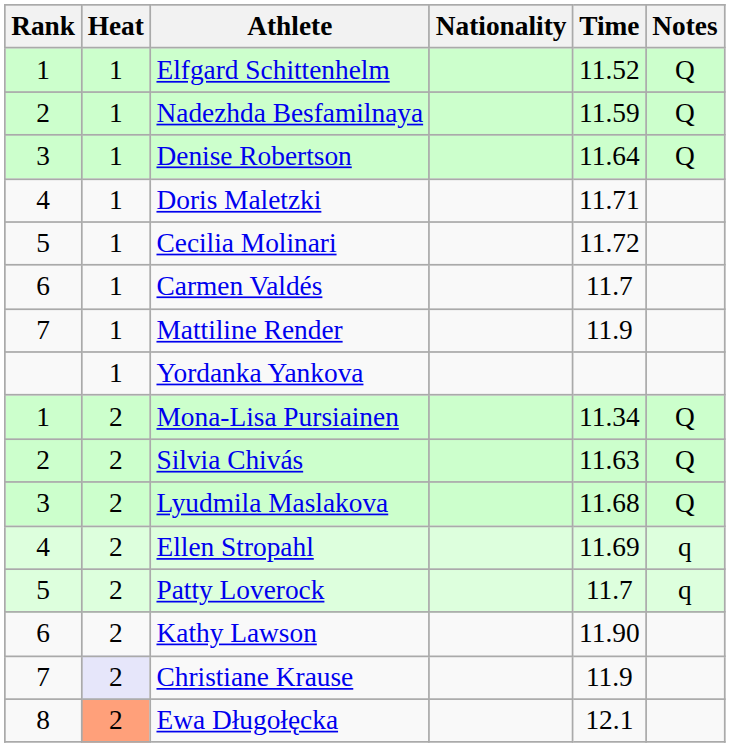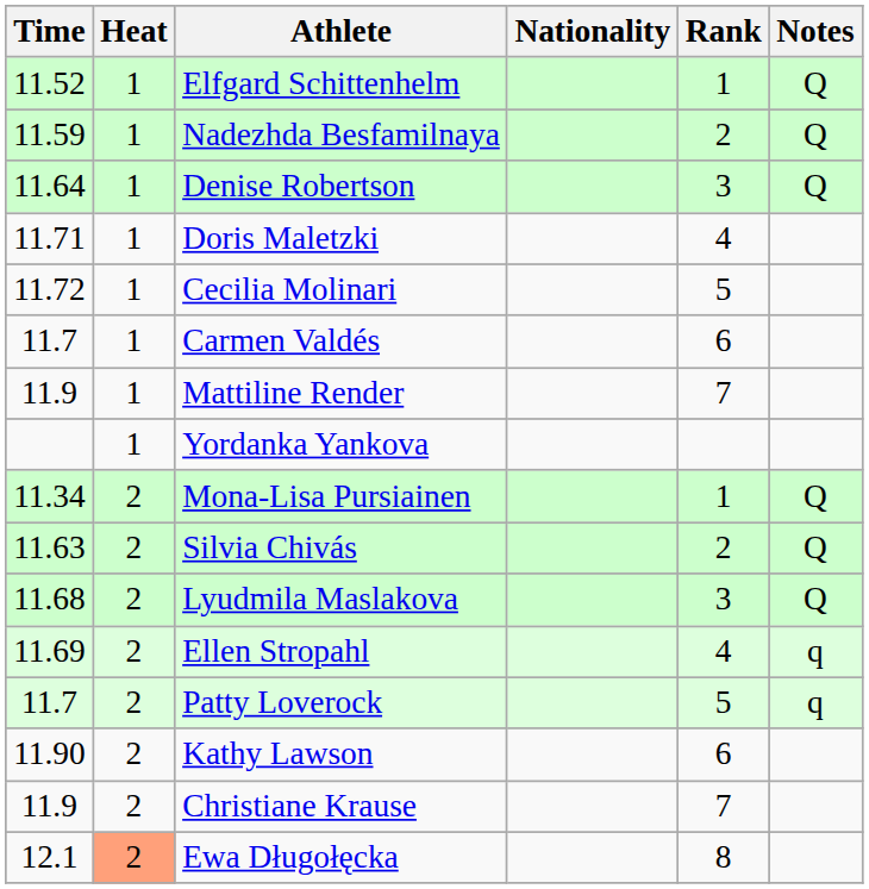columns swapped: Rank <-> Time
Christiane Krause | Heat: lavender background -> no background
